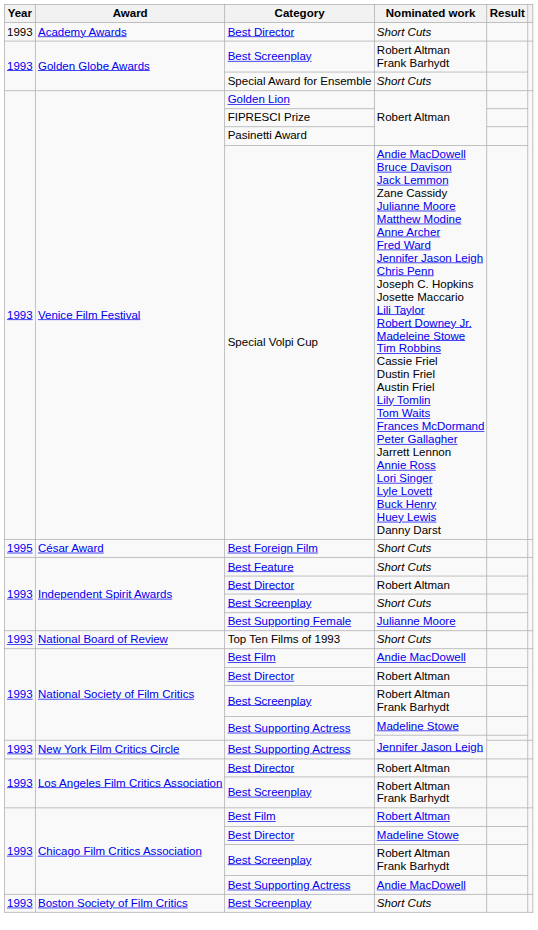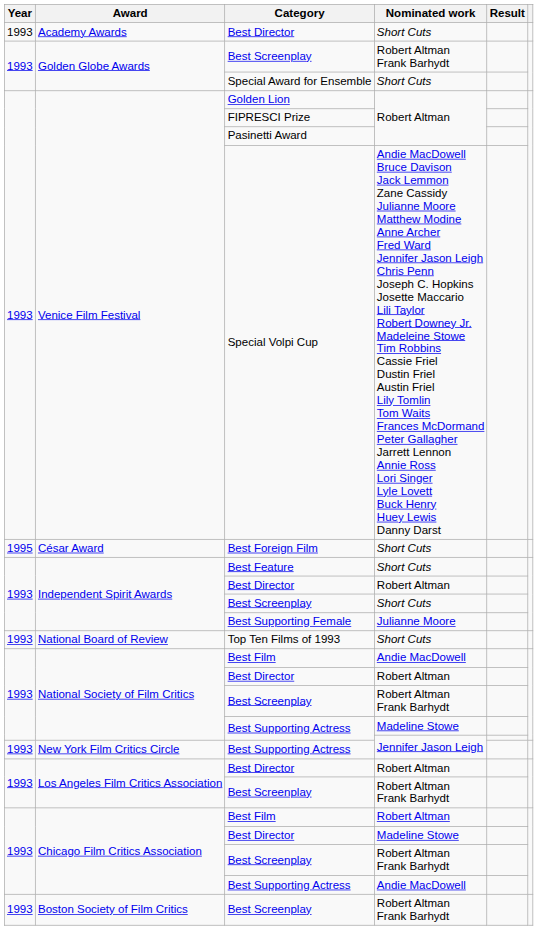Boston Society of Film Critics / Best Screenplay | Nominated work: Short Cuts -> Robert Altman Frank Barhydt
